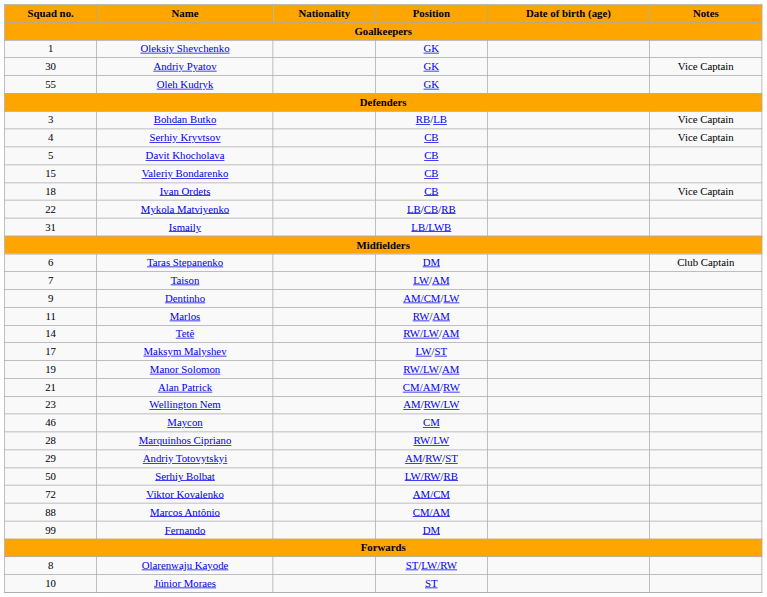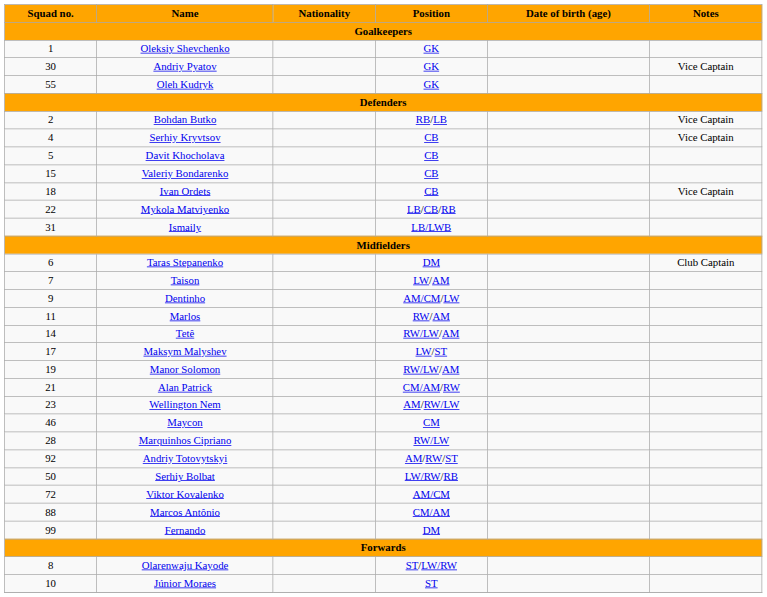Bohdan Butko | Squad no. / Goalkeepers: 3 -> 2
Andriy Totovytskyi | Squad no. / Goalkeepers: 29 -> 92
